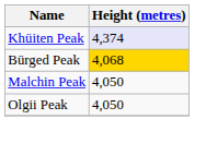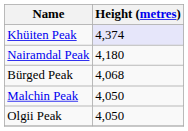+ row: Nairamdal Peak | 4,180
Bürged Peak | Height (metres): gold background -> no background
